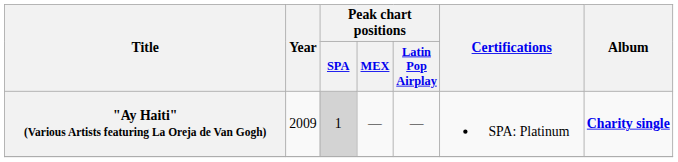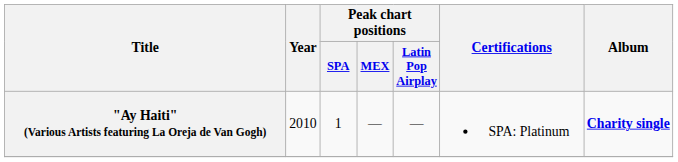"Ay Haiti" (Various Artists featuring La Oreja de Van Gogh) | Year: 2009 -> 2010
"Ay Haiti" (Various Artists featuring La Oreja de Van Gogh) | Peak chart positions / SPA: lightgrey background -> no background
